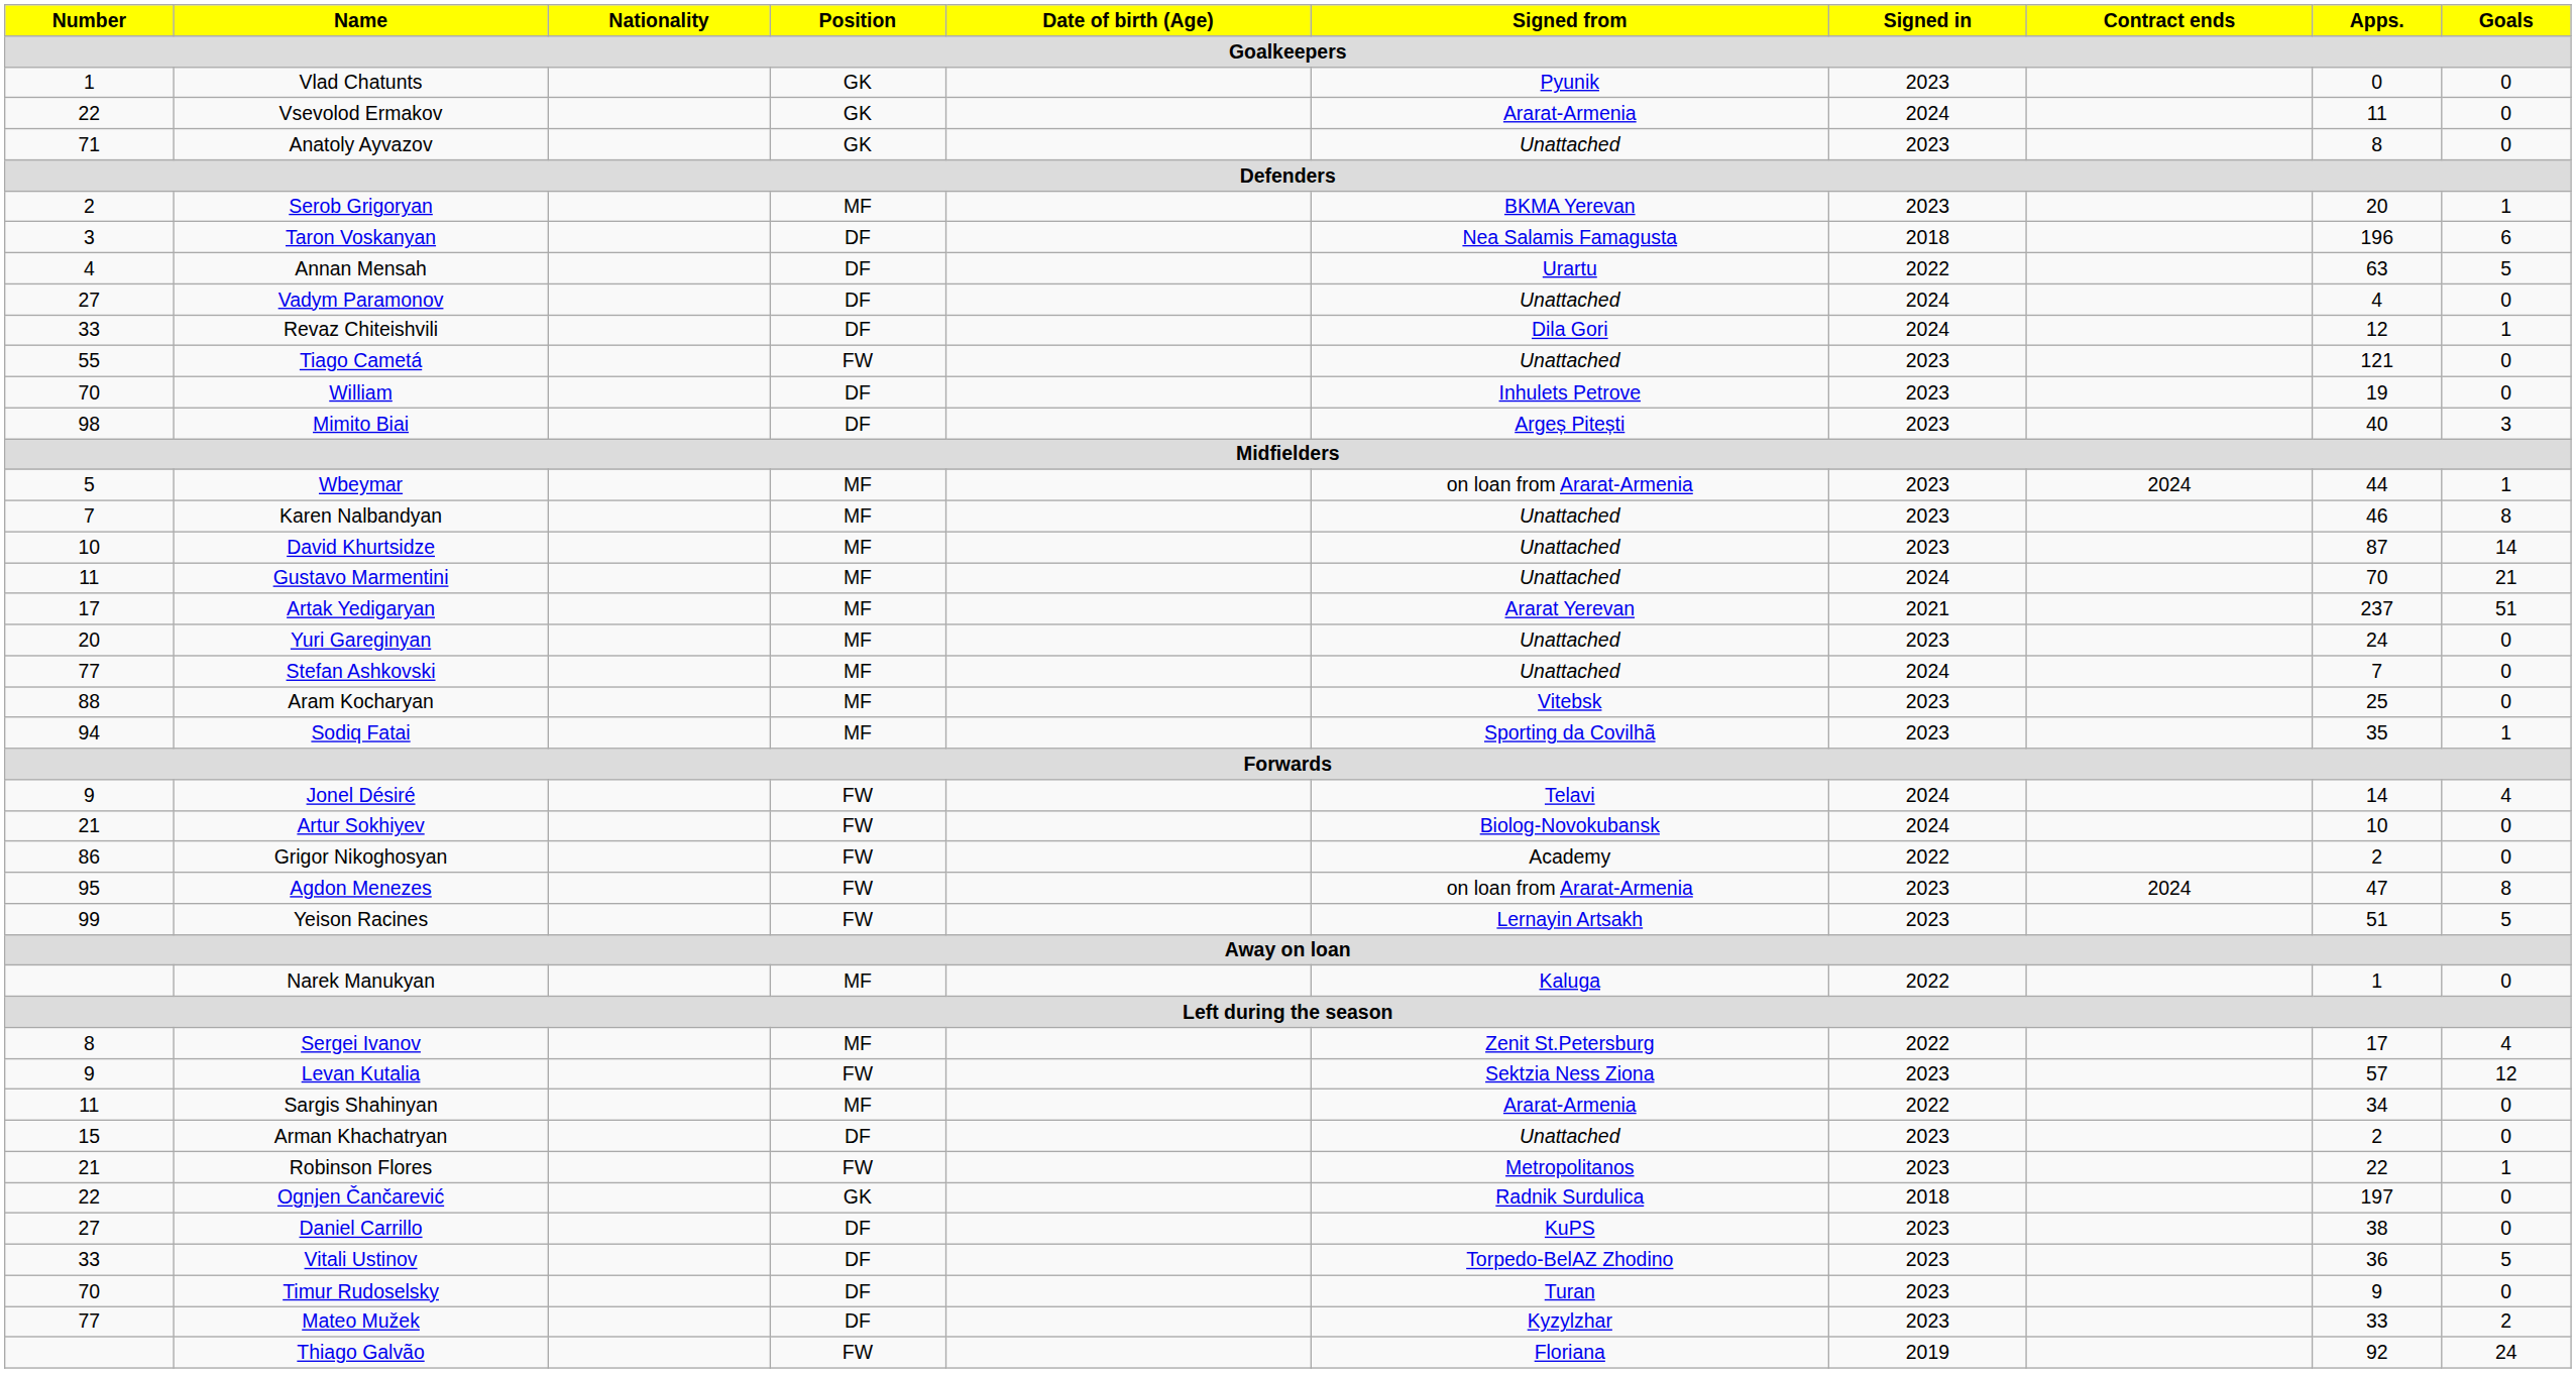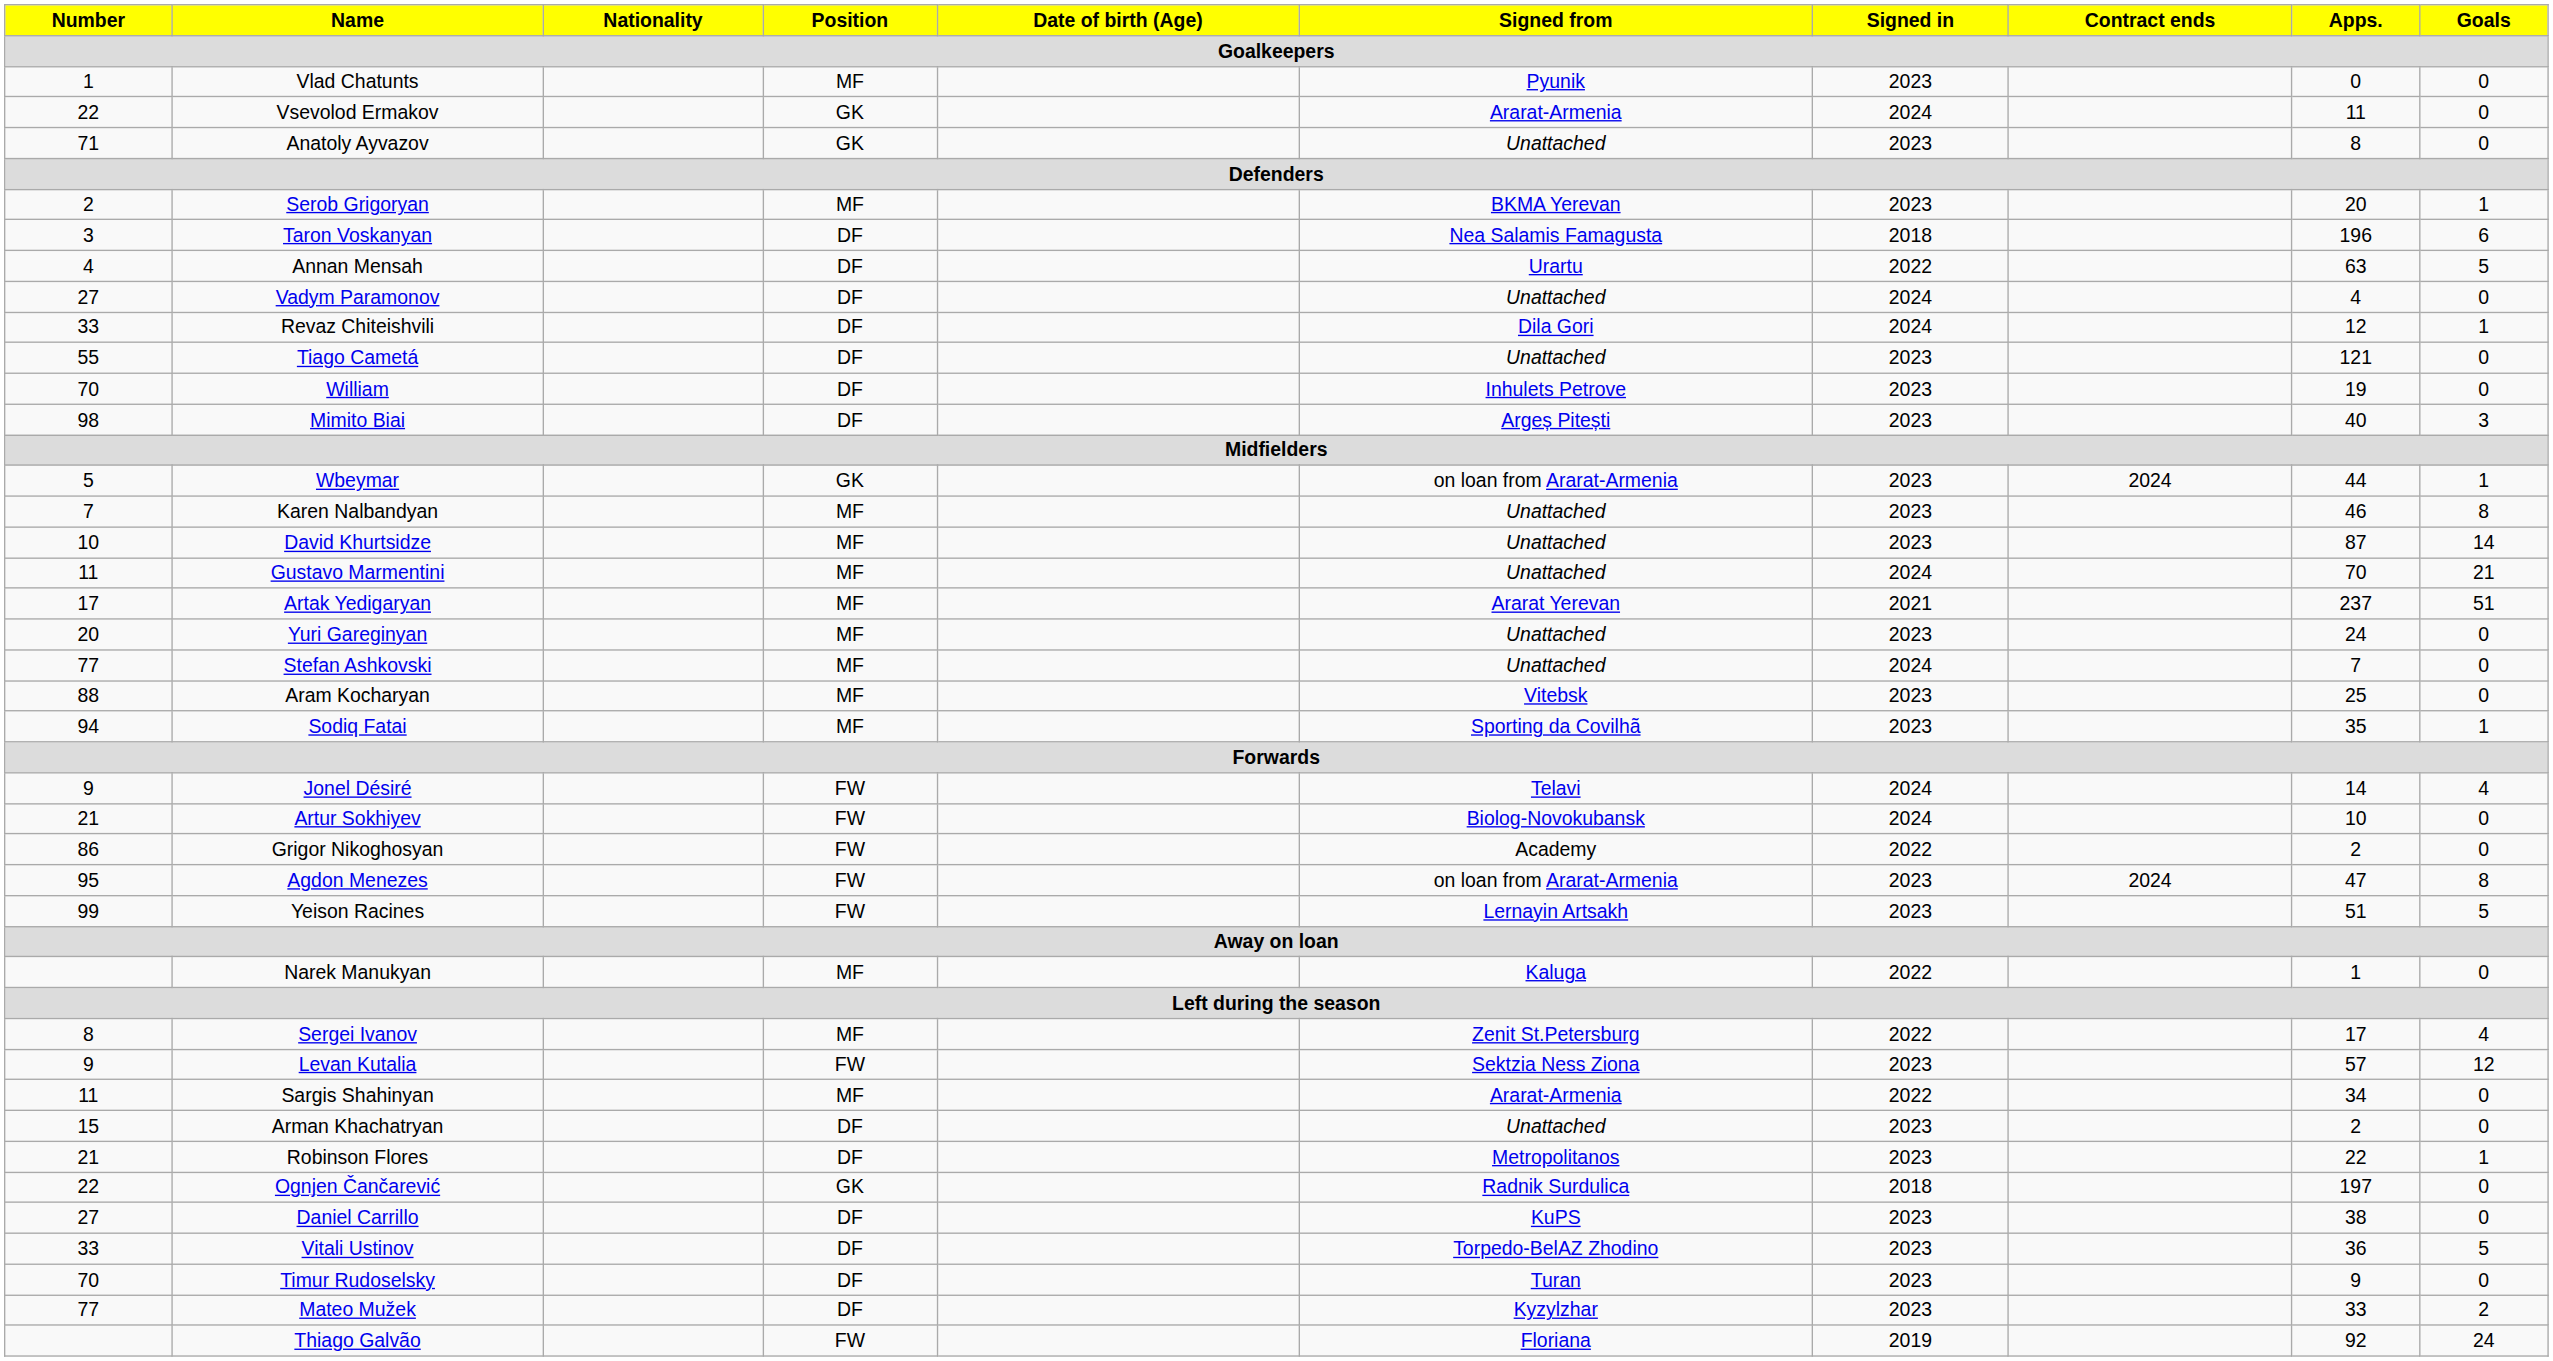Vlad Chatunts | Position: GK -> MF
Tiago Cametá | Position: FW -> DF
Wbeymar | Position: MF -> GK
Robinson Flores | Position: FW -> DF
